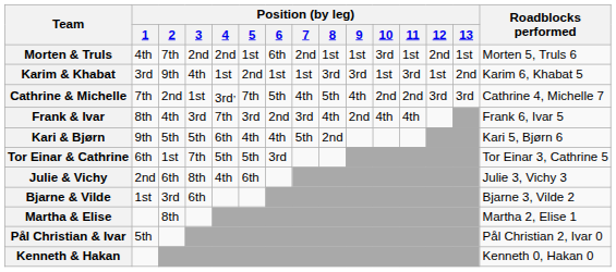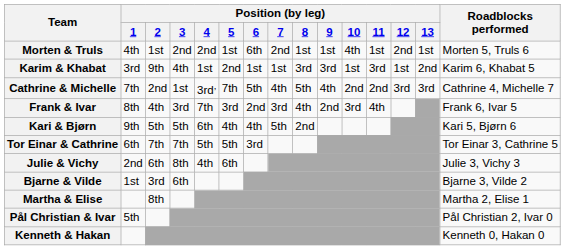Morten & Truls | Position (by leg) / 2: 7th -> 1st
Morten & Truls | Position (by leg) / 10: 3rd -> 4th
Frank & Ivar | Position (by leg) / 10: 4th -> 3rd
Tor Einar & Cathrine | Position (by leg) / 2: 1st -> 7th
